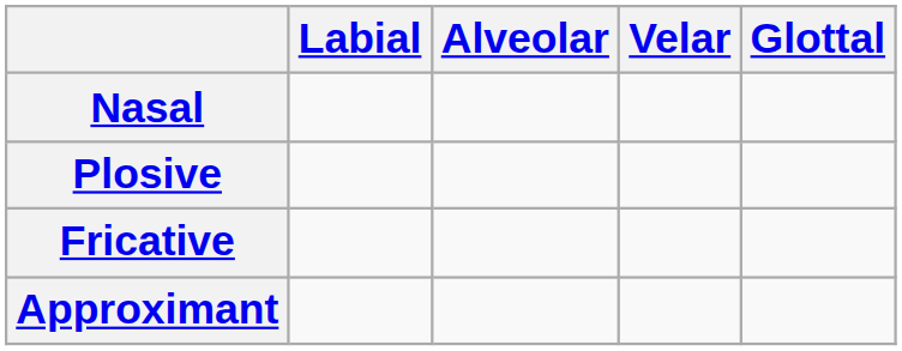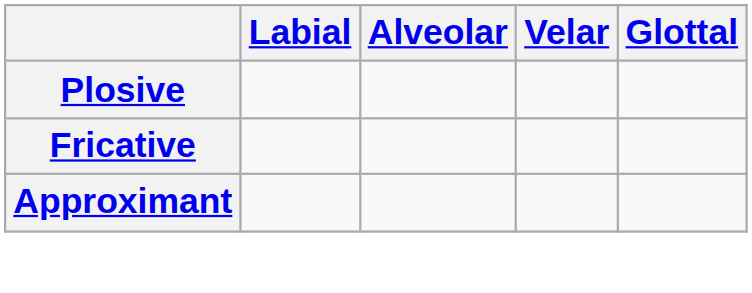- row: Nasal
